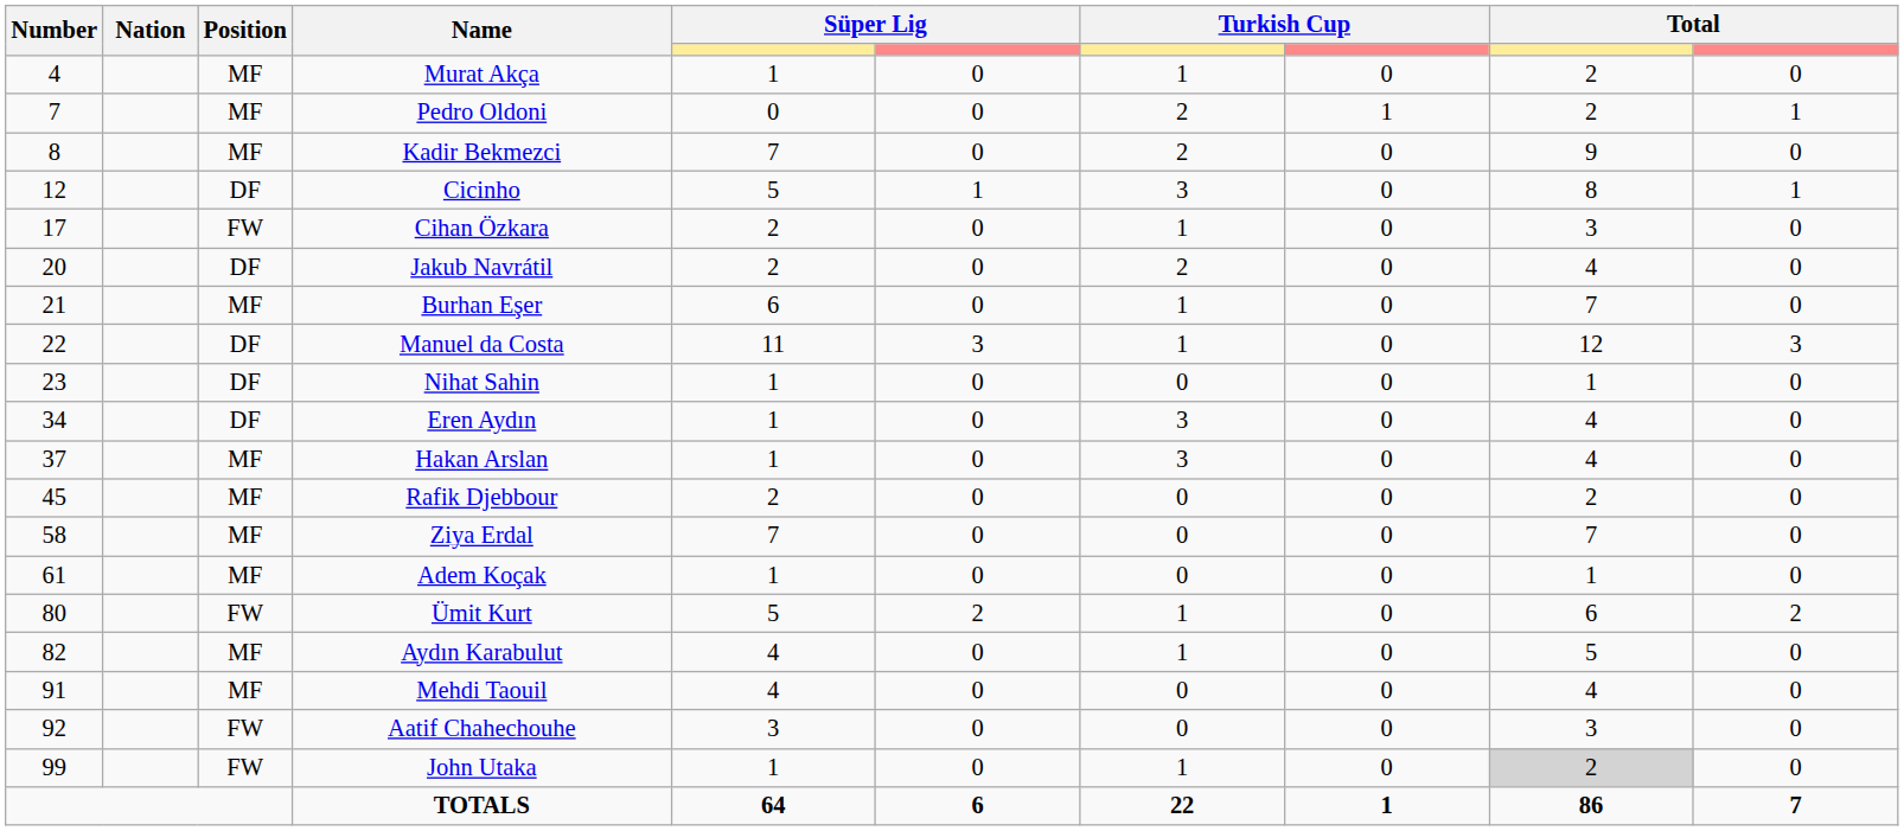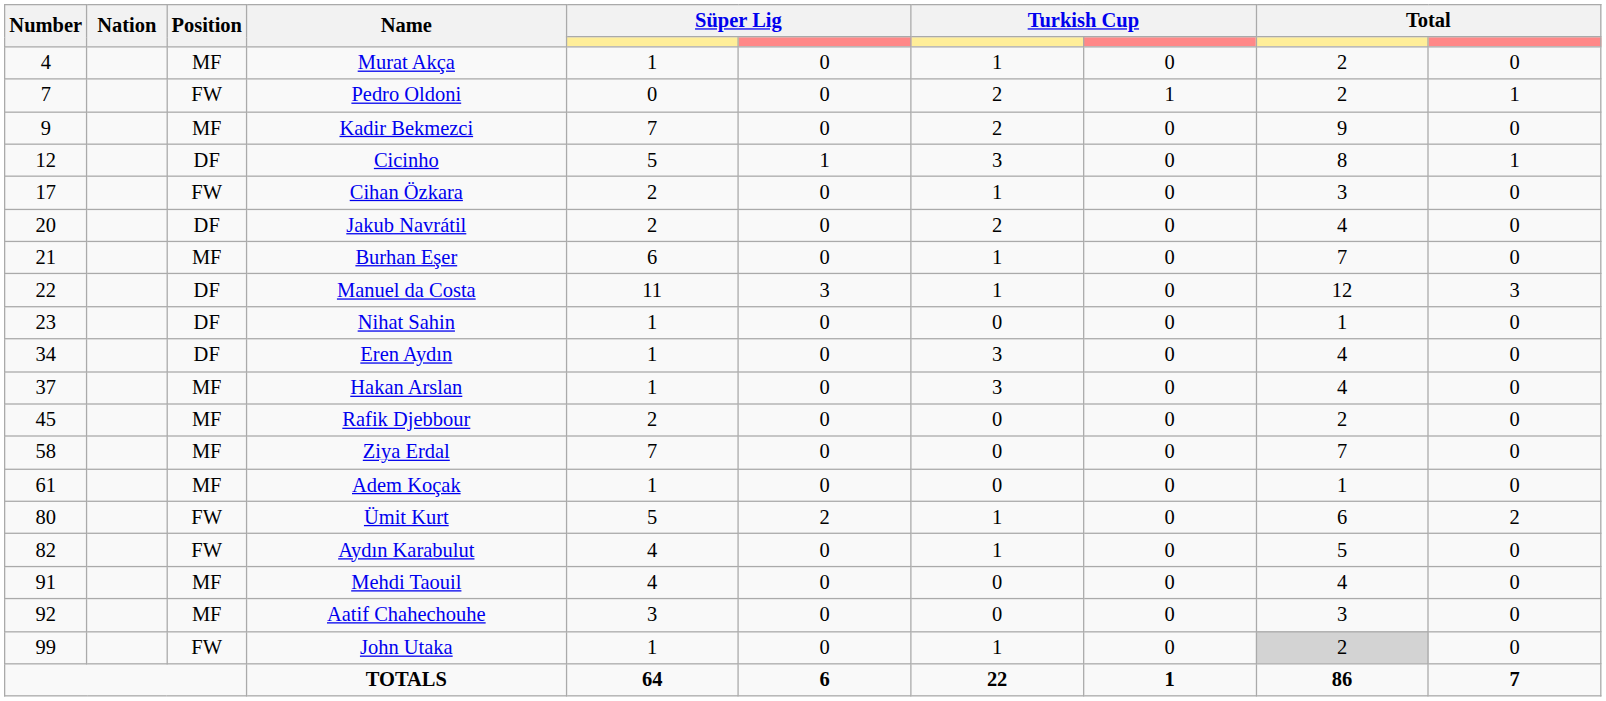Pedro Oldoni | Position: MF -> FW
Kadir Bekmezci | Number: 8 -> 9
Aydın Karabulut | Position: MF -> FW
Aatif Chahechouhe | Position: FW -> MF
